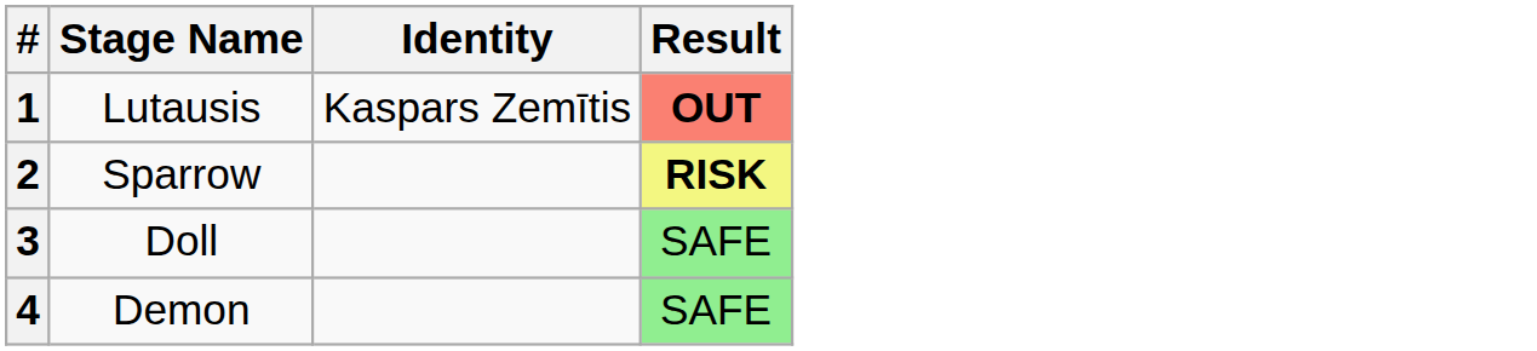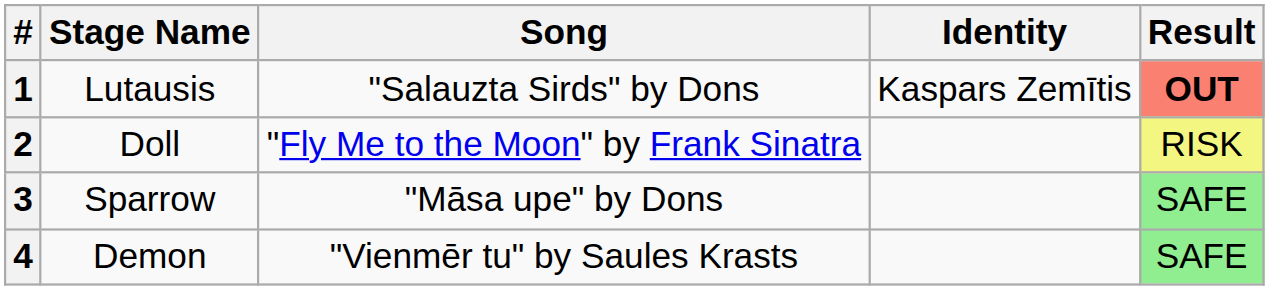+ column: Song | "Salauzta Sirds" by Dons | "Fly Me to the Moon" by Frank Sinatra | "Māsa upe" by Dons | "Vienmēr tu" by Saules Krasts
2 | Stage Name: Sparrow -> Doll
2 | Result: bold -> normal
3 | Stage Name: Doll -> Sparrow
